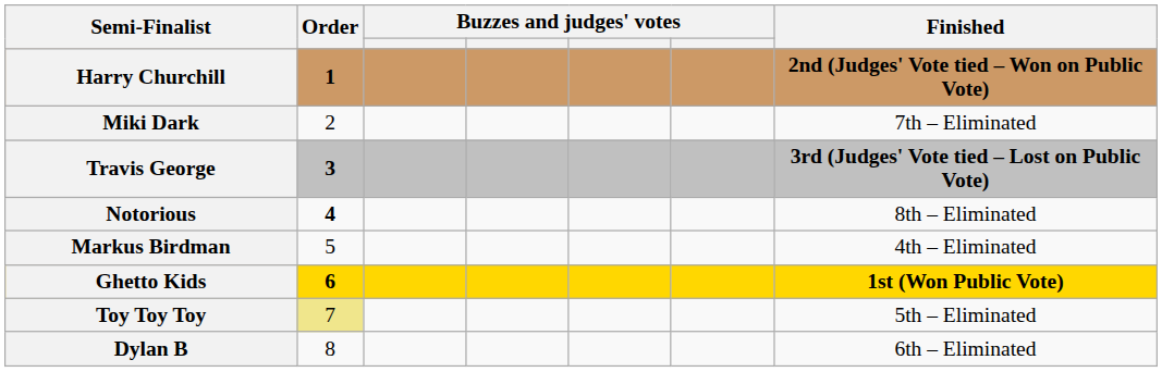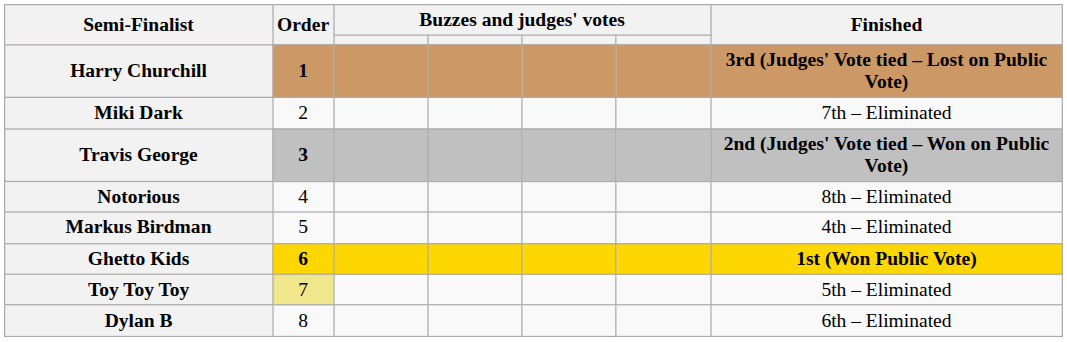Harry Churchill | Finished: 2nd (Judges' Vote tied – Won on Public Vote) -> 3rd (Judges' Vote tied – Lost on Public Vote)
Travis George | Finished: 3rd (Judges' Vote tied – Lost on Public Vote) -> 2nd (Judges' Vote tied – Won on Public Vote)
Notorious | Order: bold -> normal
